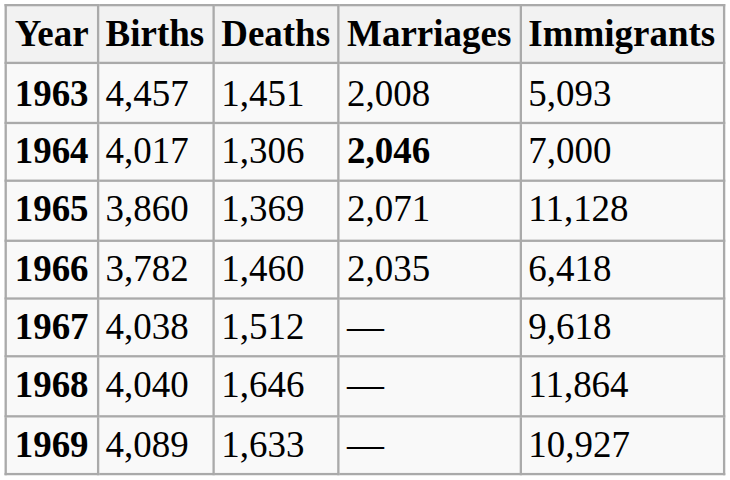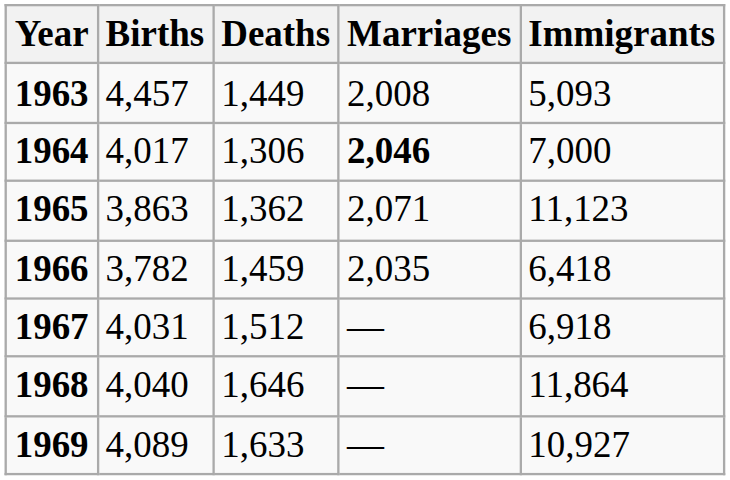1963 | Deaths: 1,451 -> 1,449
1965 | Births: 3,860 -> 3,863
1965 | Deaths: 1,369 -> 1,362
1965 | Immigrants: 11,128 -> 11,123
1966 | Deaths: 1,460 -> 1,459
1967 | Births: 4,038 -> 4,031
1967 | Immigrants: 9,618 -> 6,918
